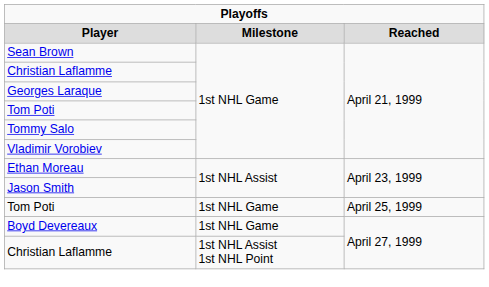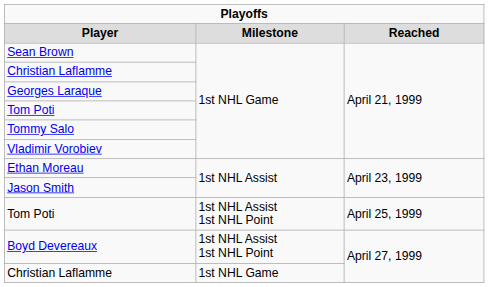Tom Poti / April 25, 1999 | column 2: 1st NHL Game -> 1st NHL Assist 1st NHL Point
Boyd Devereaux | column 2: 1st NHL Game -> 1st NHL Assist 1st NHL Point
Christian Laflamme / April 27, 1999 | column 2: 1st NHL Assist 1st NHL Point -> 1st NHL Game
